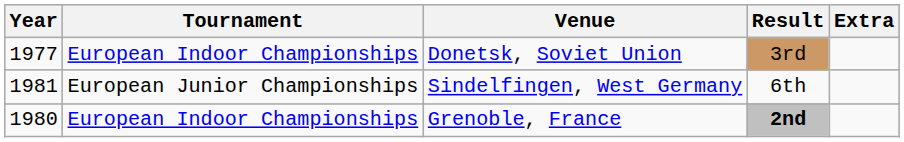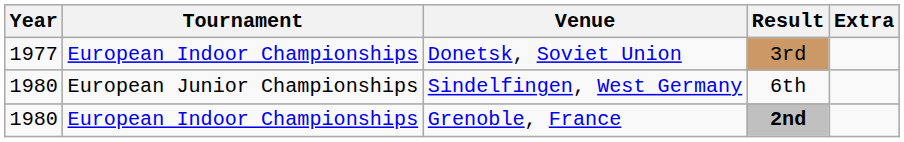Sindelfingen, West Germany | Year: 1981 -> 1980
